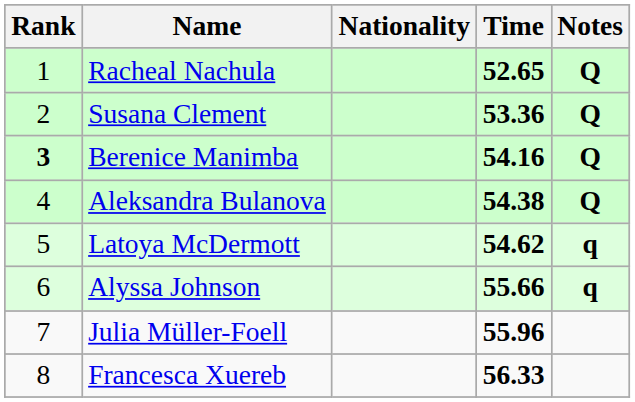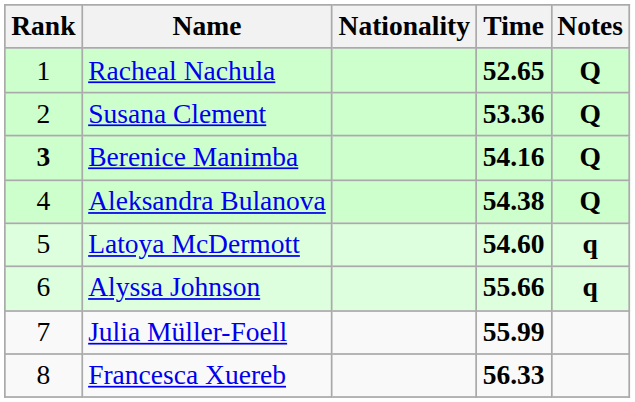Latoya McDermott | Time: 54.62 -> 54.60
Julia Müller-Foell | Time: 55.96 -> 55.99
